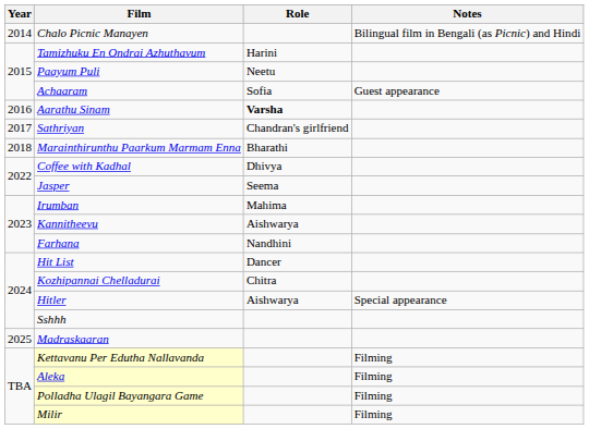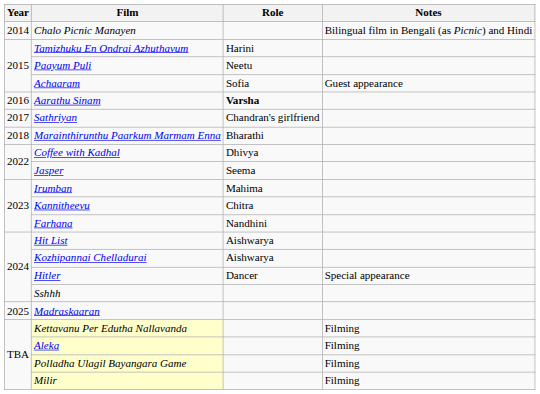Kannitheevu | Role: Aishwarya -> Chitra
Hit List | Role: Dancer -> Aishwarya
Kozhipannai Chelladurai | Role: Chitra -> Aishwarya
Hitler | Role: Aishwarya -> Dancer
